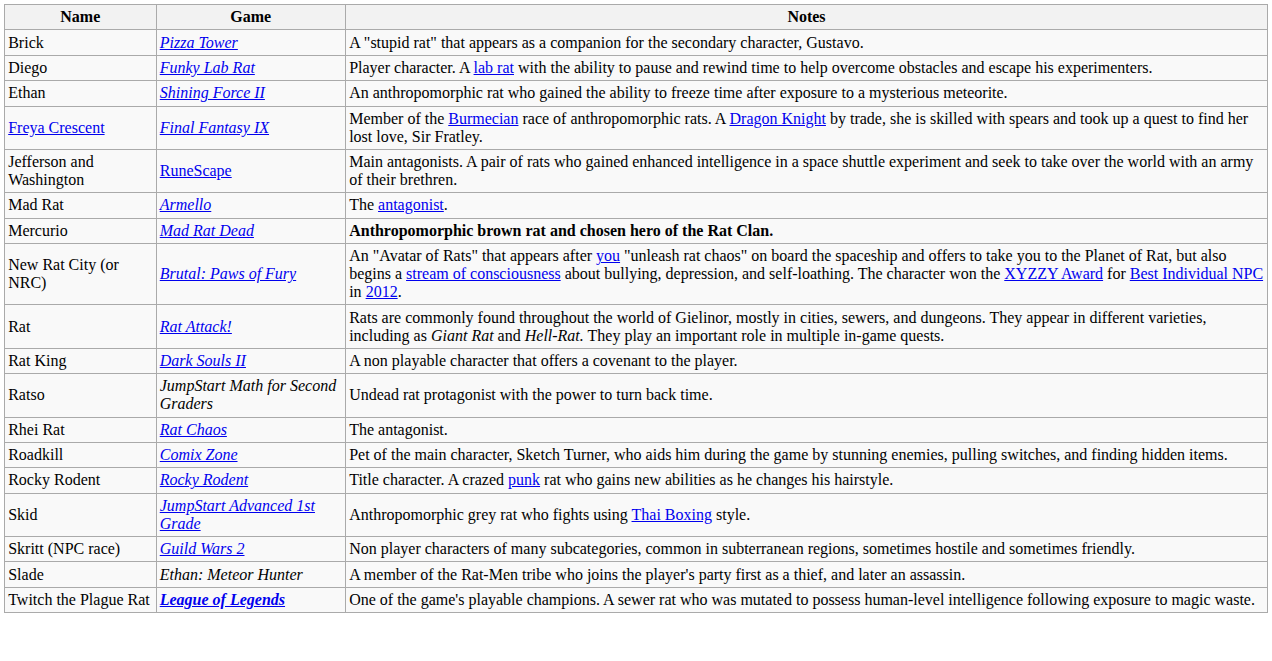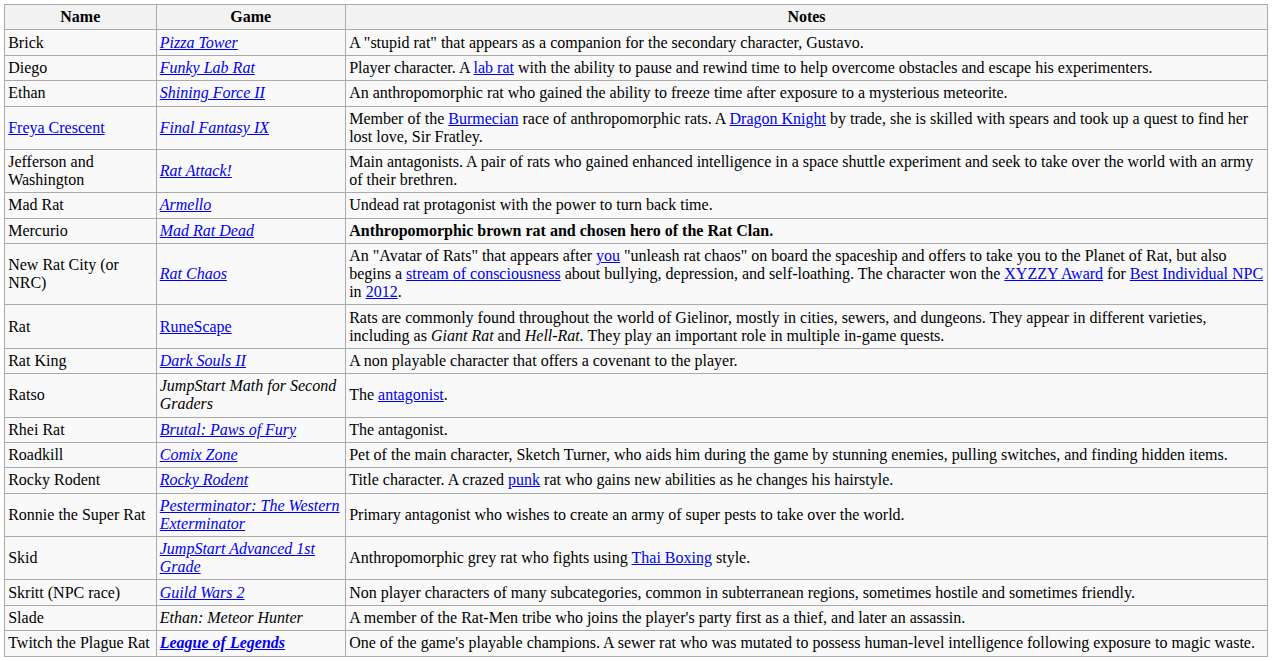Jefferson and Washington | Game: RuneScape -> Rat Attack!
Mad Rat | Notes: The antagonist. -> Undead rat protagonist with the power to turn back time.
New Rat City (or NRC) | Game: Brutal: Paws of Fury -> Rat Chaos
Rat | Game: Rat Attack! -> RuneScape
Ratso | Notes: Undead rat protagonist with the power to turn back time. -> The antagonist.
Rhei Rat | Game: Rat Chaos -> Brutal: Paws of Fury
+ row: Ronnie the Super Rat | Pesterminator: The Western Exterminator | Primary antagonist who wishes to create an army of super pests to take over the world.
